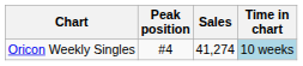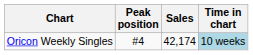Oricon Weekly Singles | Sales: 41,274 -> 42,174
